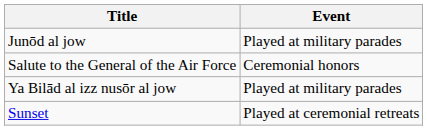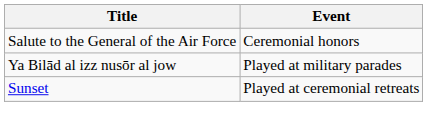- row: Junōd al jow | Played at military parades
